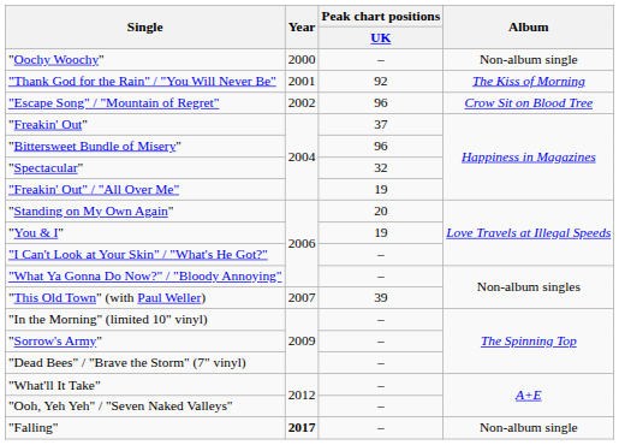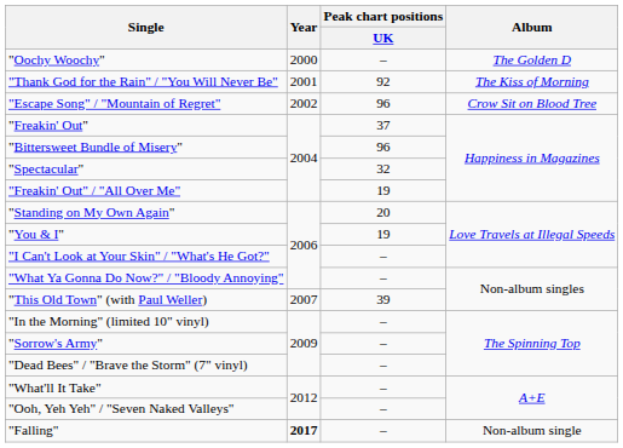"Oochy Woochy" | Album: Non-album single -> The Golden D
